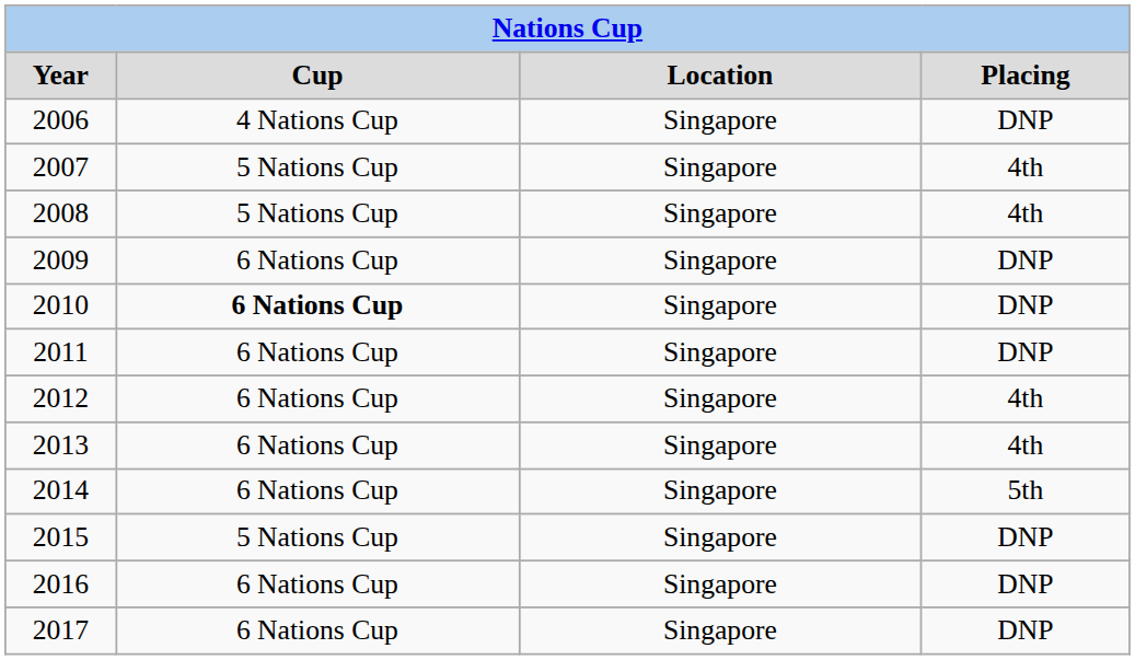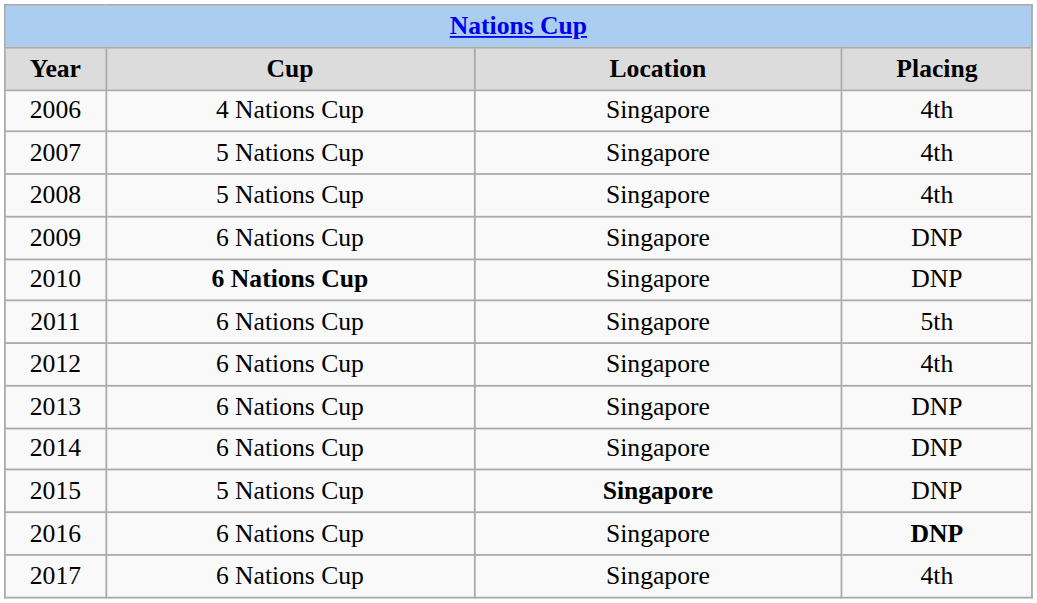2006 | Placing: DNP -> 4th
2011 | Placing: DNP -> 5th
2013 | Placing: 4th -> DNP
2014 | Placing: 5th -> DNP
2015 | Location: normal -> bold
2016 | Placing: normal -> bold
2017 | Placing: DNP -> 4th
